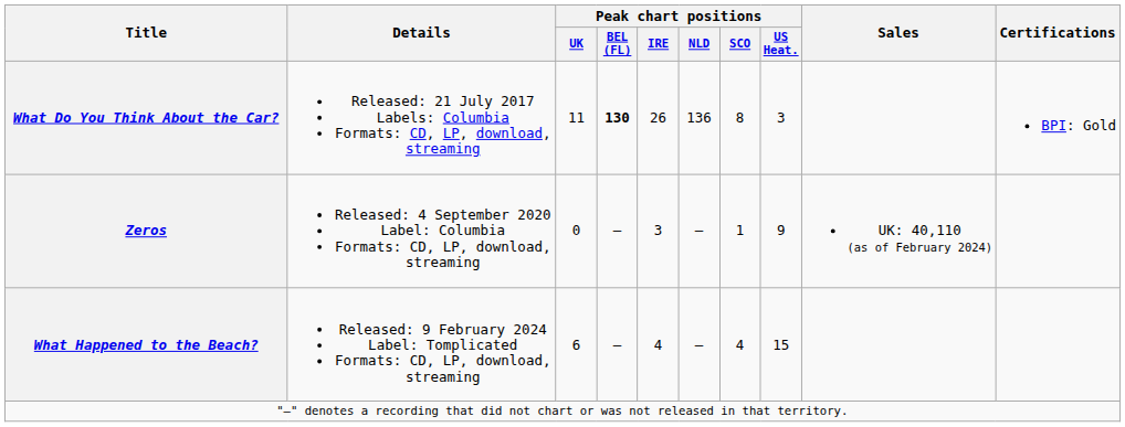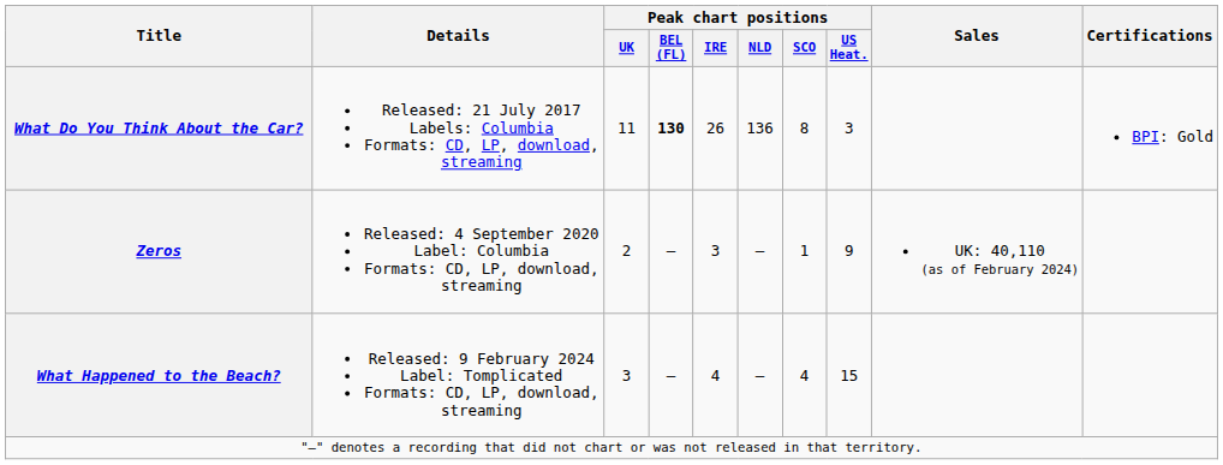Zeros | Peak chart positions / UK: 0 -> 2
What Happened to the Beach? | Peak chart positions / UK: 6 -> 3
